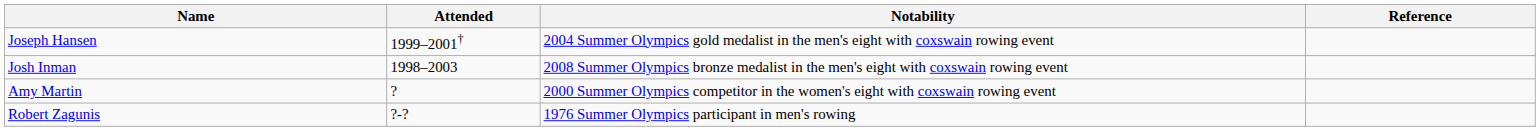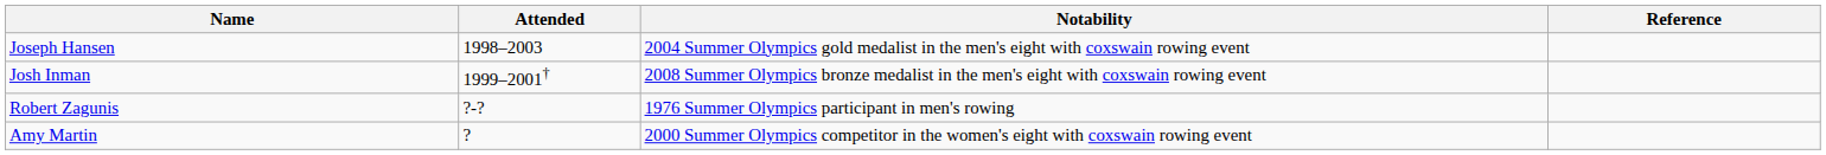Joseph Hansen | Attended: 1999–2001† -> 1998–2003
Josh Inman | Attended: 1998–2003 -> 1999–2001†
rows swapped: Amy Martin <-> Robert Zagunis
